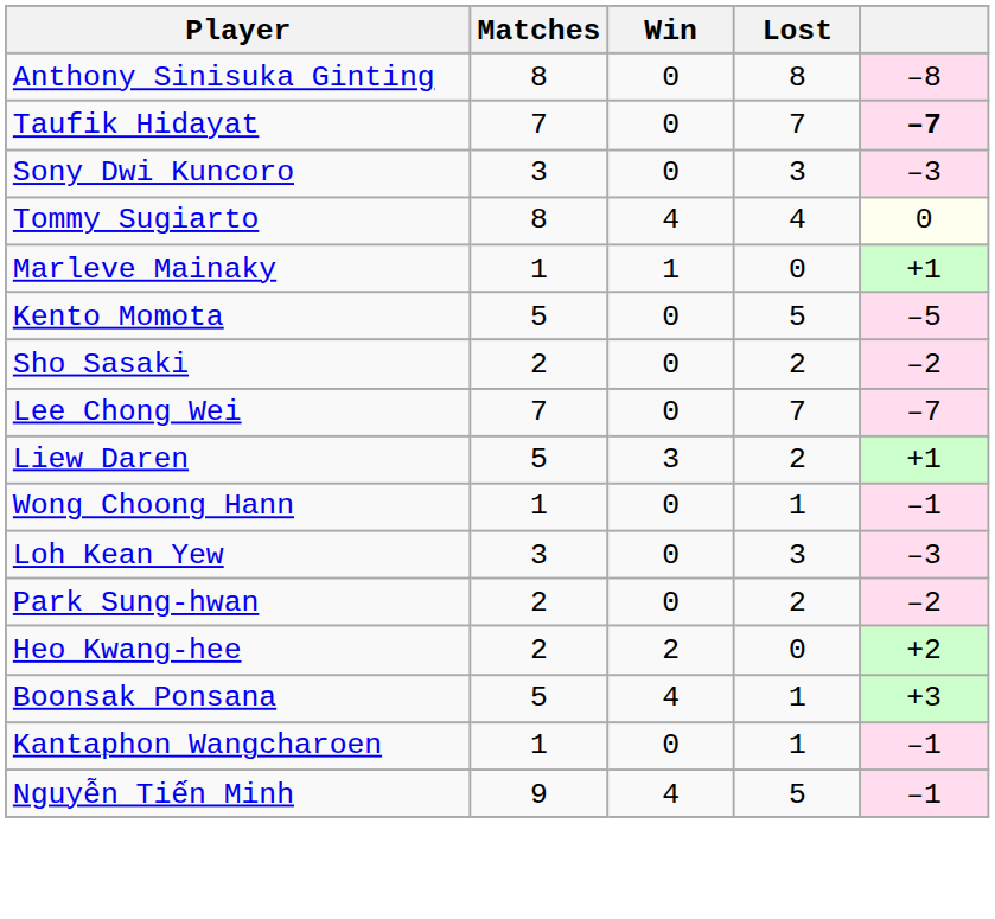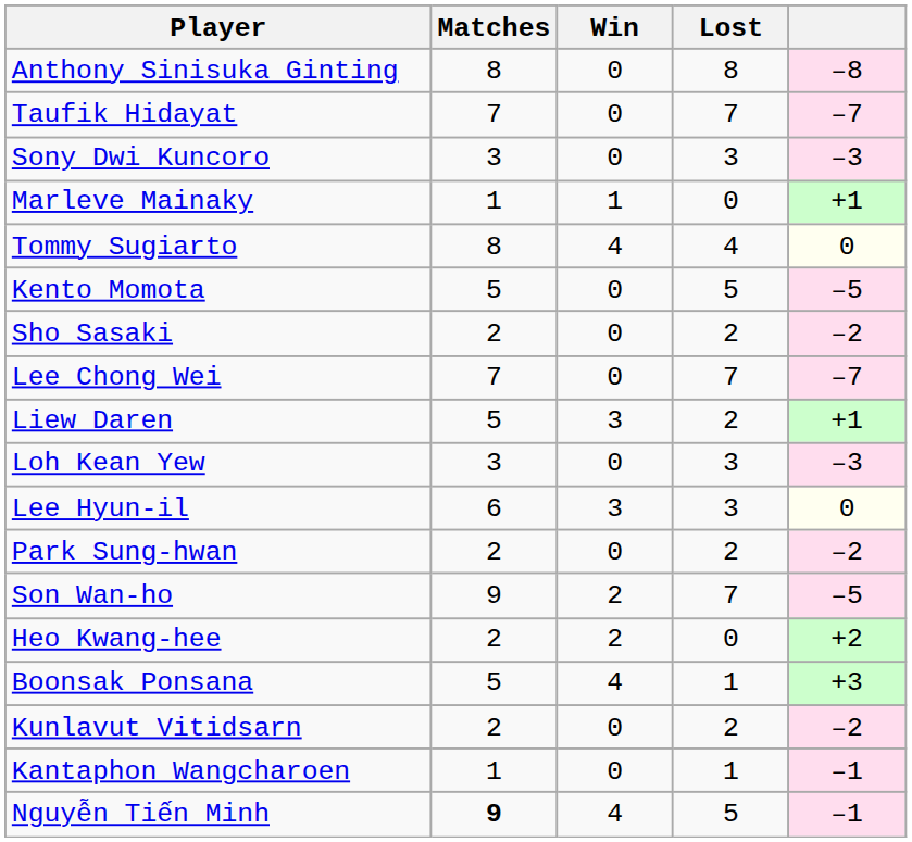Taufik Hidayat | column 5: bold -> normal
rows swapped: Marleve Mainaky <-> Tommy Sugiarto
- row: Wong Choong Hann | 1 | 0 | 1 | –1
+ row: Lee Hyun-il | 6 | 3 | 3 | 0
+ row: Son Wan-ho | 9 | 2 | 7 | –5
+ row: Kunlavut Vitidsarn | 2 | 0 | 2 | –2
Nguyễn Tiến Minh | Matches: normal -> bold
